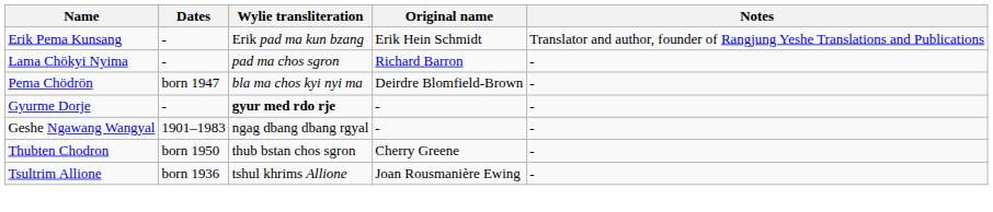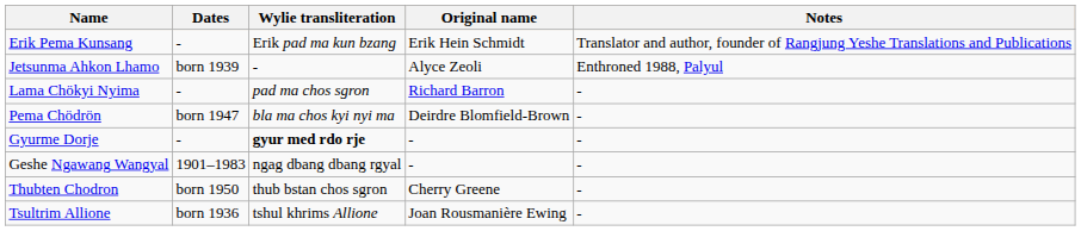+ row: Jetsunma Ahkon Lhamo | born 1939 | - | Alyce Zeoli | Enthroned 1988, Palyul
